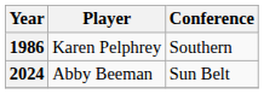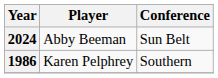rows swapped: 2024 <-> 1986
